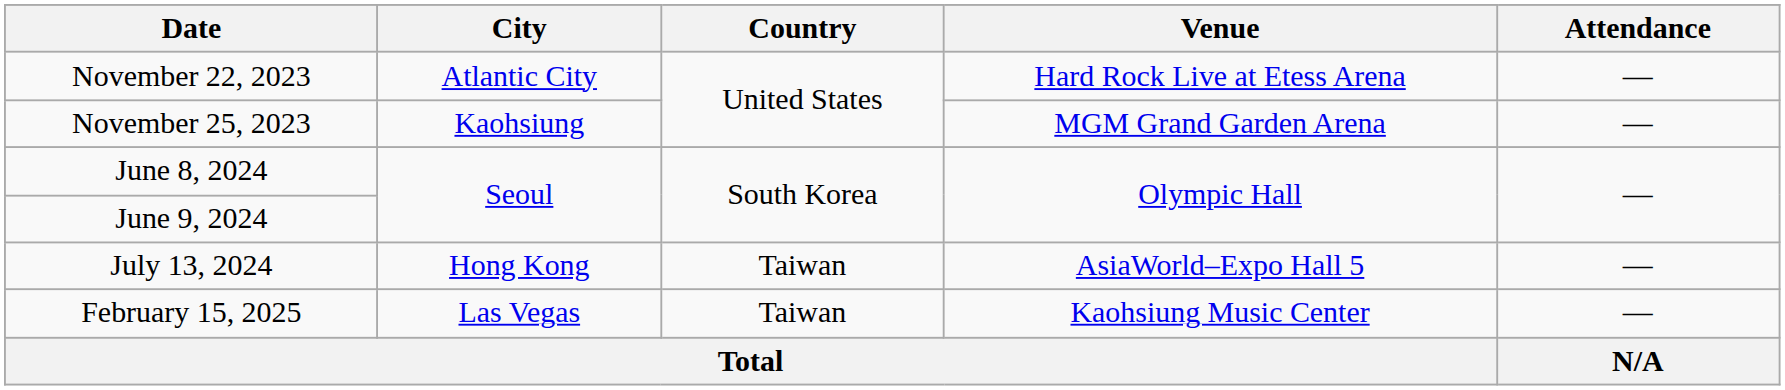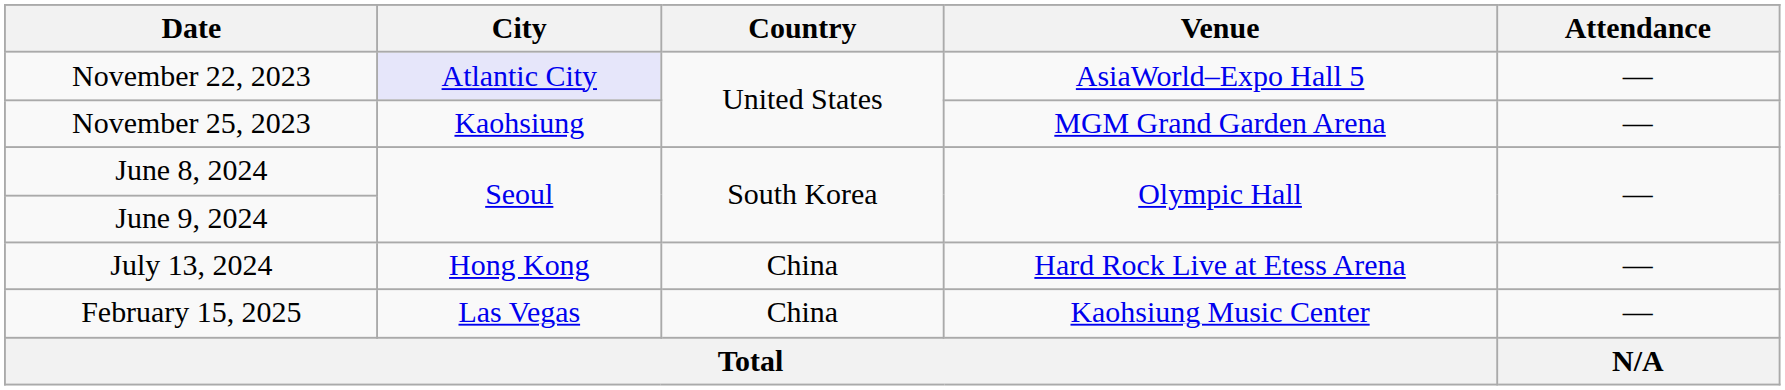November 22, 2023 | City: no background -> lavender background
November 22, 2023 | Venue: Hard Rock Live at Etess Arena -> AsiaWorld–Expo Hall 5
July 13, 2024 | Country: Taiwan -> China
July 13, 2024 | Venue: AsiaWorld–Expo Hall 5 -> Hard Rock Live at Etess Arena
February 15, 2025 | Country: Taiwan -> China
